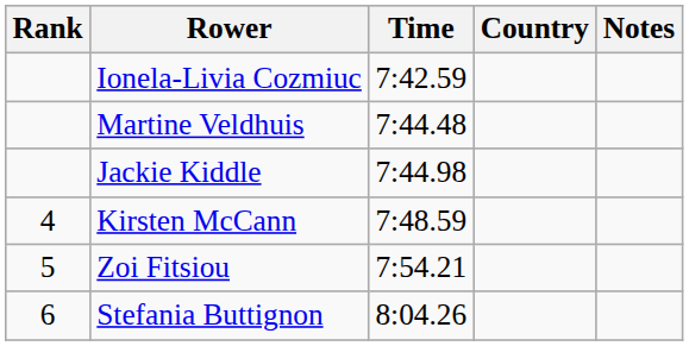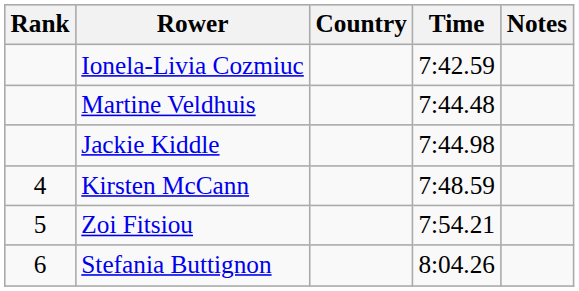columns swapped: Country <-> Time
